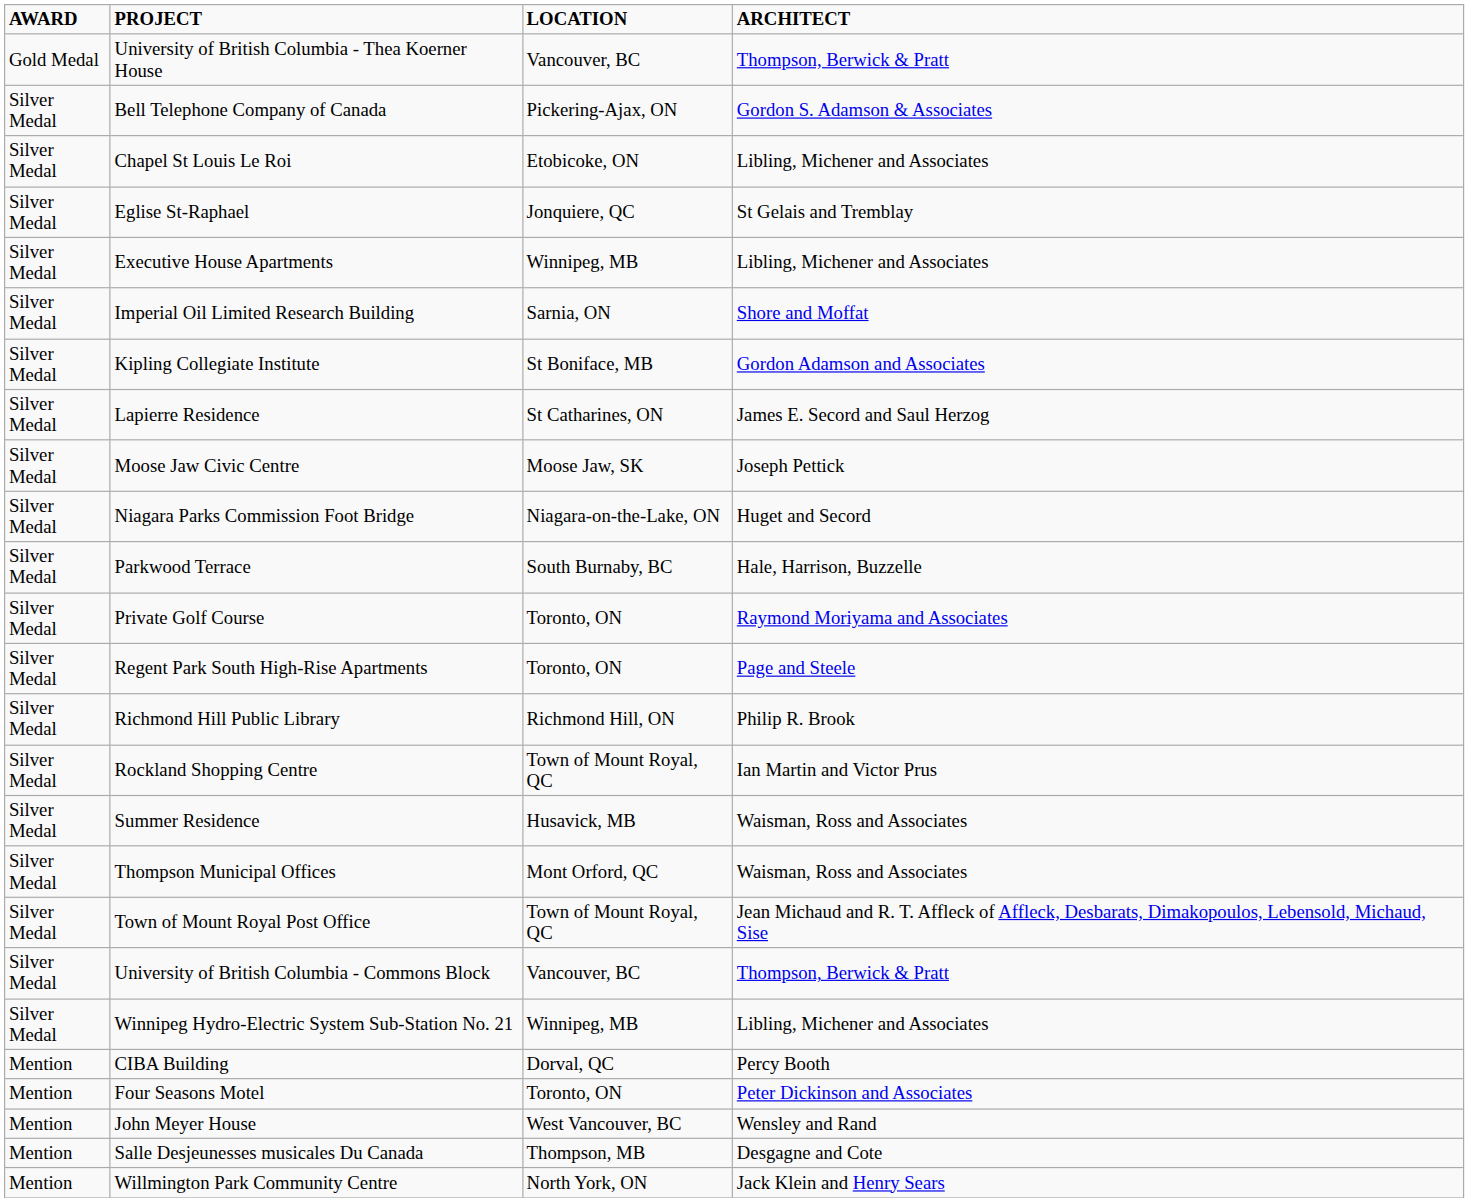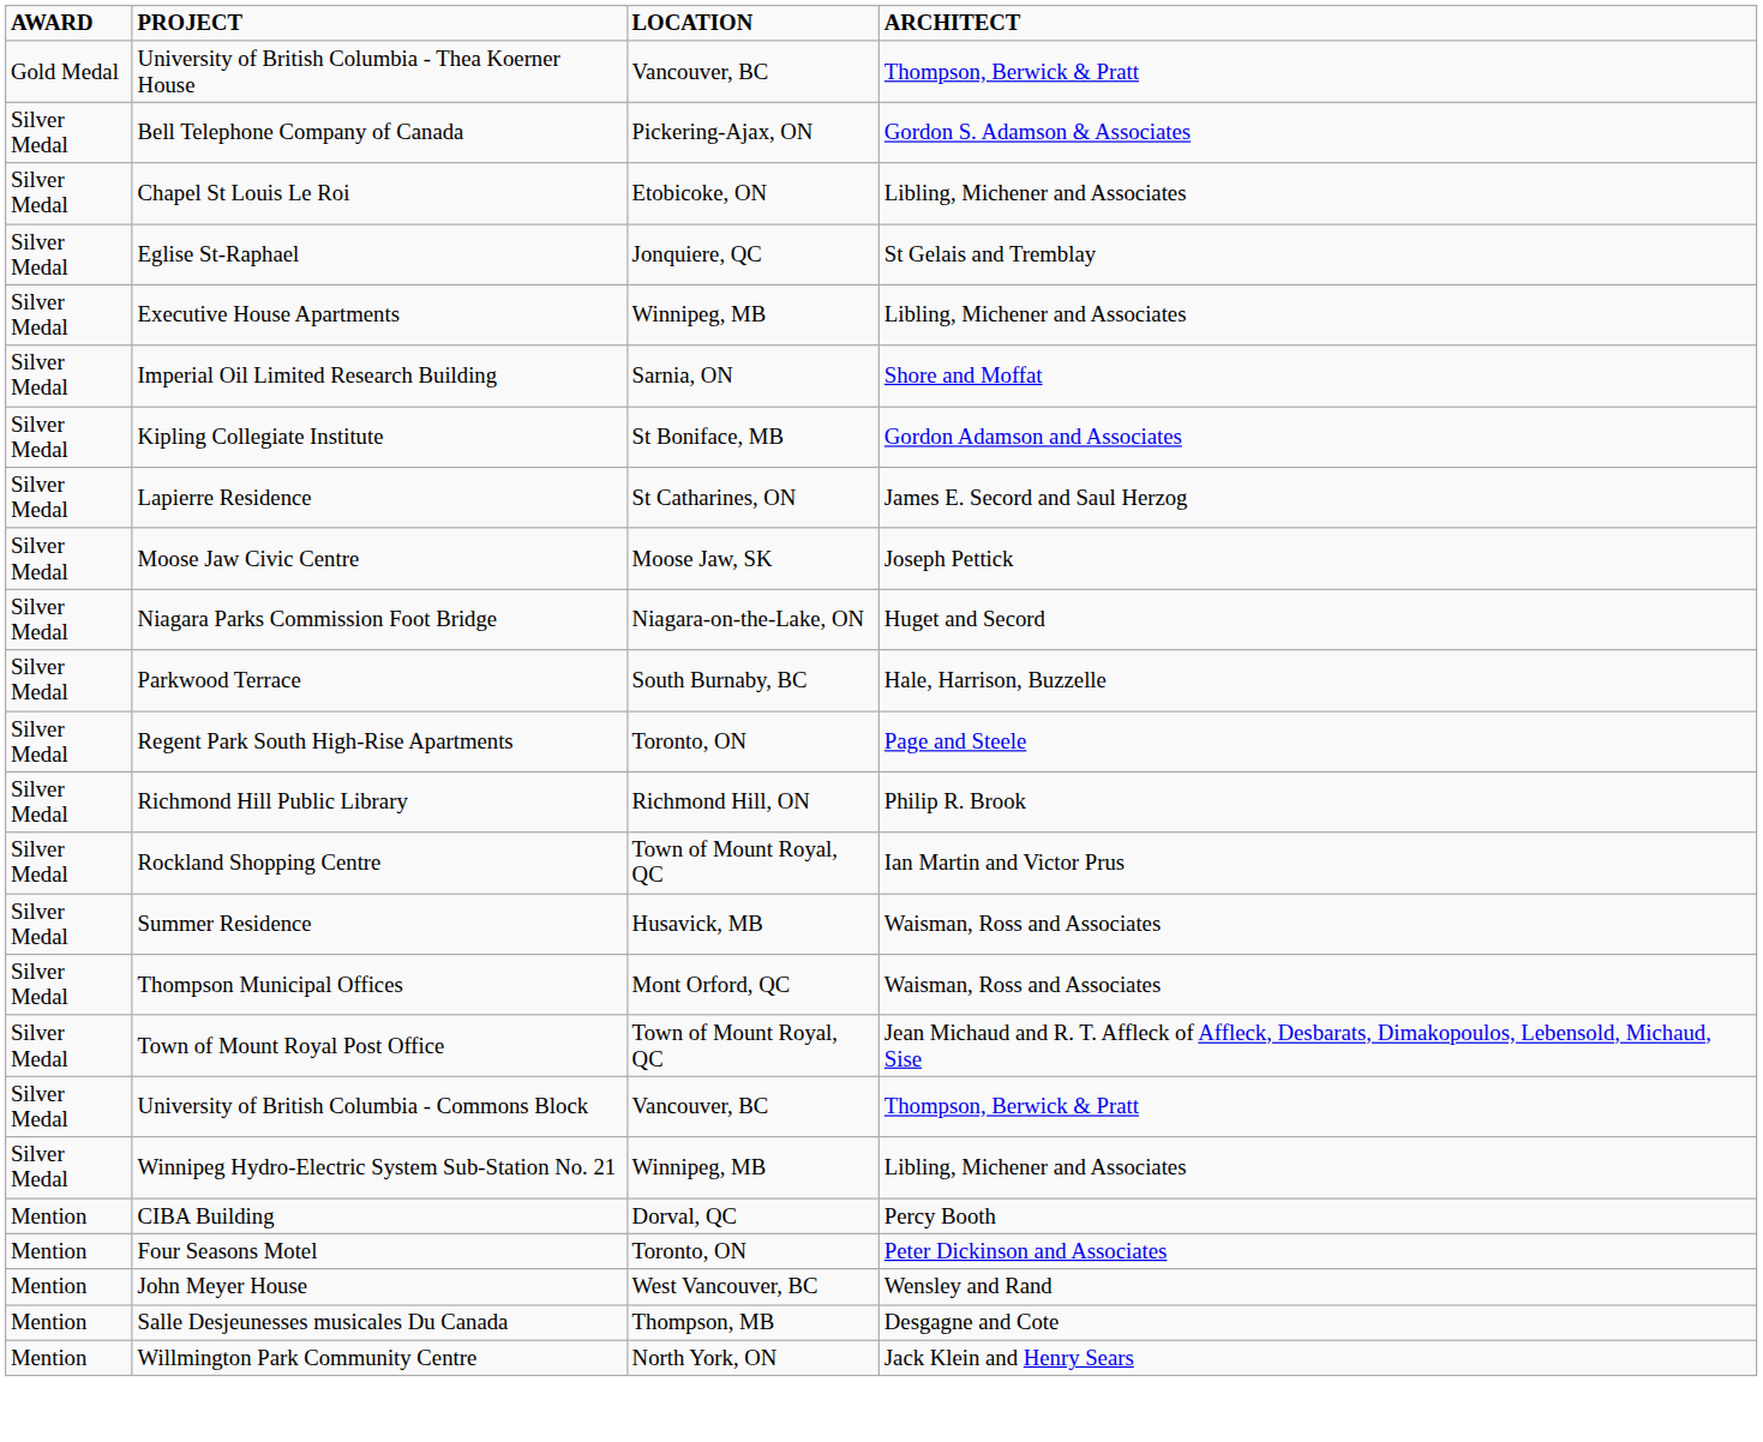- row: Silver Medal | Private Golf Course | Toronto, ON | Raymond Moriyama and Associates
